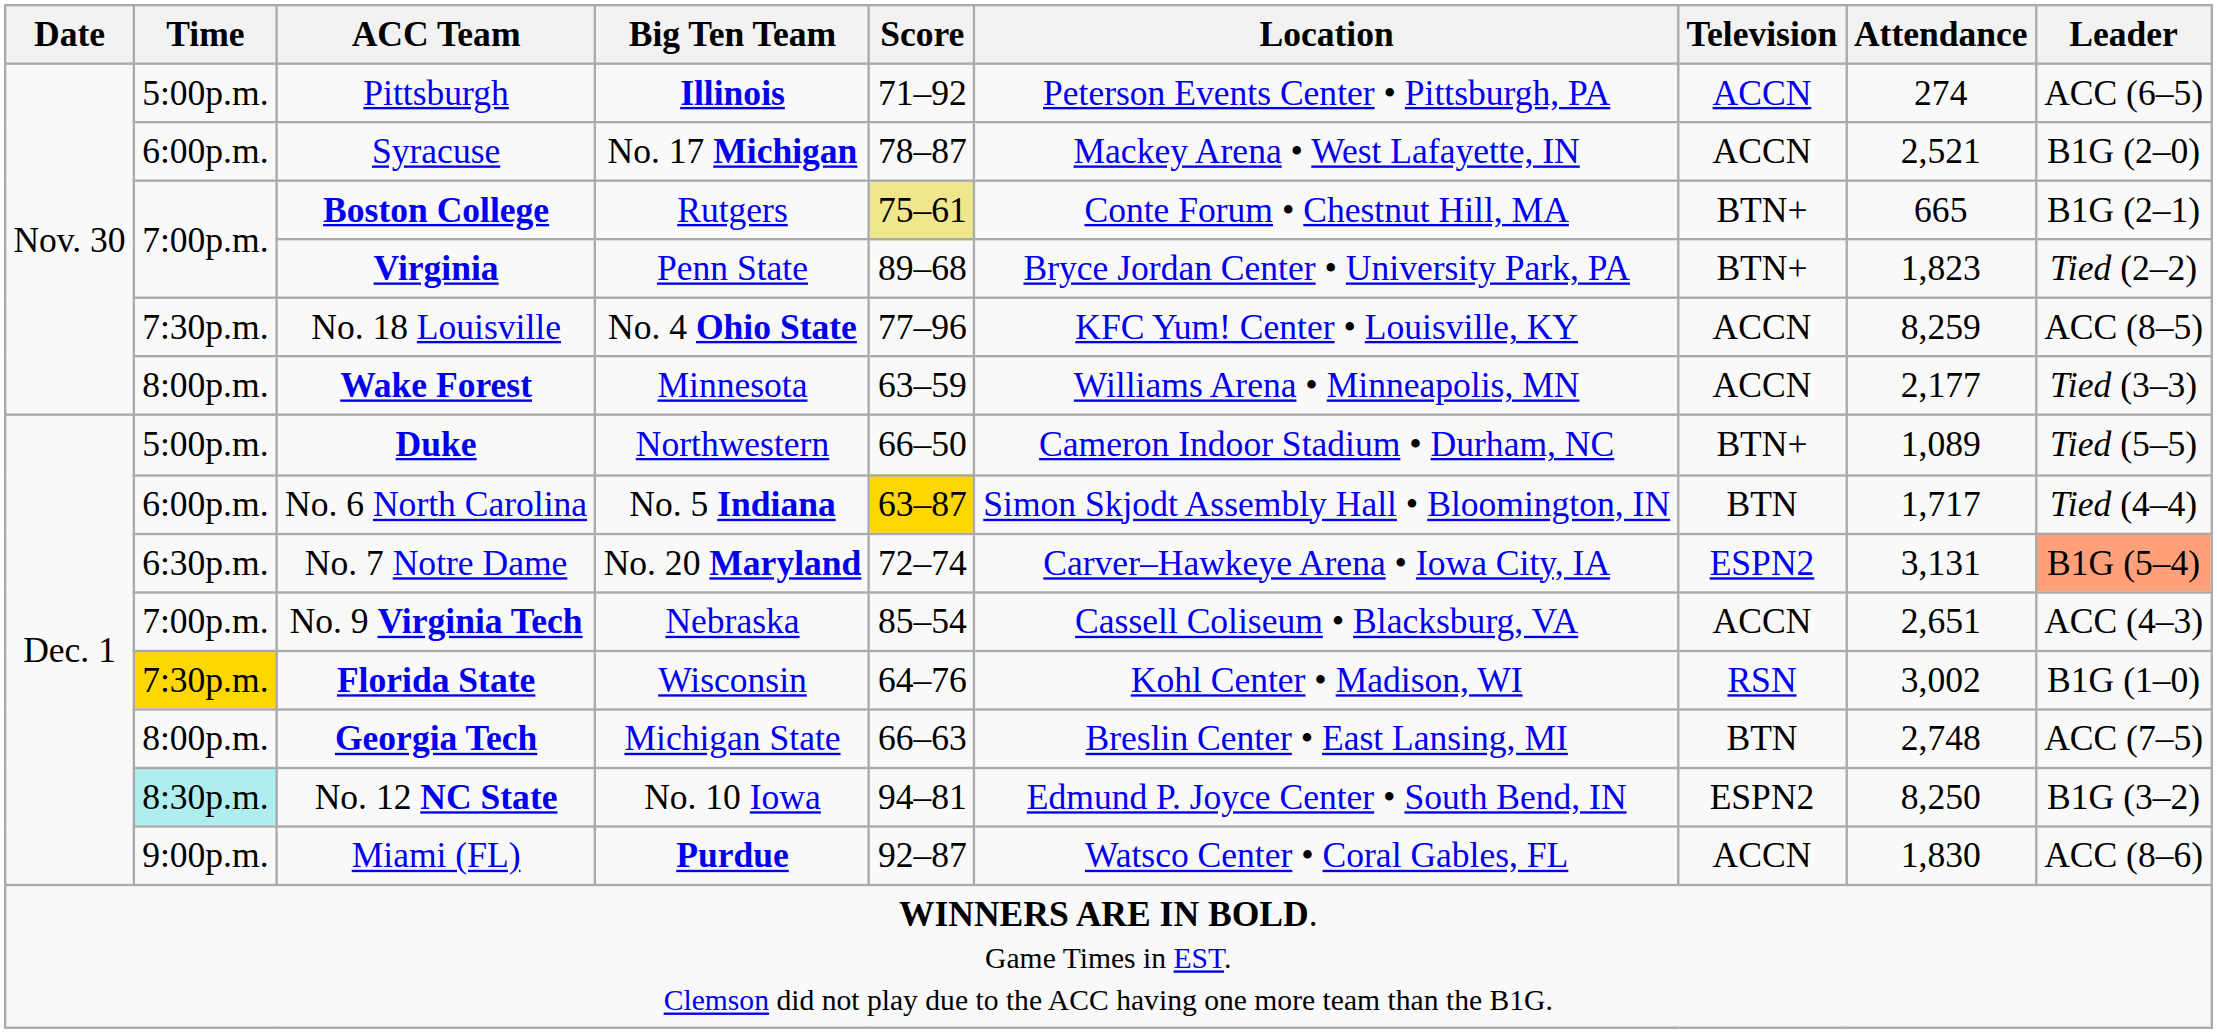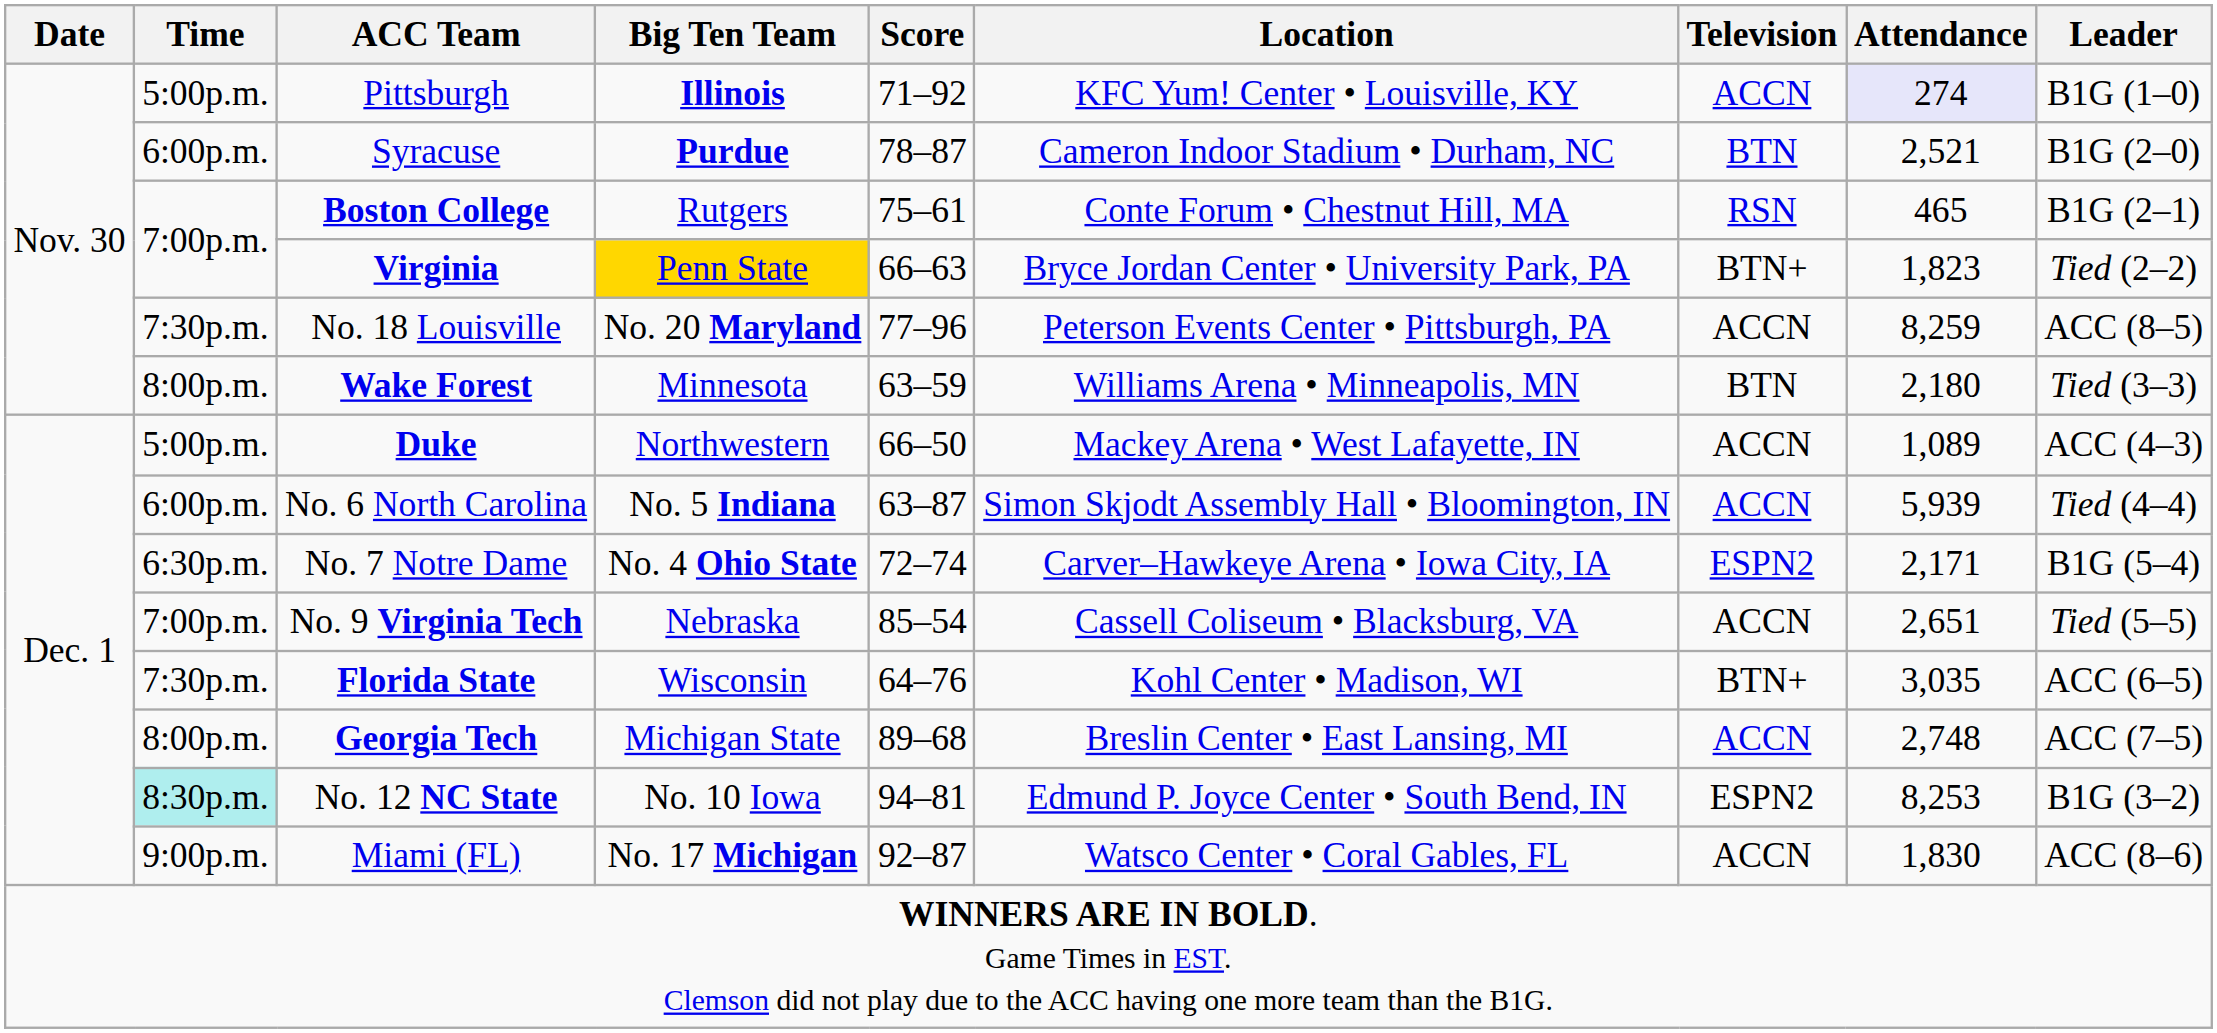Pittsburgh | Location: Peterson Events Center • Pittsburgh, PA -> KFC Yum! Center • Louisville, KY
Pittsburgh | Attendance: no background -> lavender background
Pittsburgh | Leader: ACC (6–5) -> B1G (1–0)
Syracuse | Big Ten Team: No. 17 Michigan -> Purdue
Syracuse | Location: Mackey Arena • West Lafayette, IN -> Cameron Indoor Stadium • Durham, NC
Syracuse | Television: ACCN -> BTN
Boston College | Score: khaki background -> no background
Boston College | Television: BTN+ -> RSN
Boston College | Attendance: 665 -> 465
Virginia | Big Ten Team: no background -> gold background
Virginia | Score: 89–68 -> 66–63
No. 18 Louisville | Big Ten Team: No. 4 Ohio State -> No. 20 Maryland
No. 18 Louisville | Location: KFC Yum! Center • Louisville, KY -> Peterson Events Center • Pittsburgh, PA
Wake Forest | Television: ACCN -> BTN
Wake Forest | Attendance: 2,177 -> 2,180
Duke | Location: Cameron Indoor Stadium • Durham, NC -> Mackey Arena • West Lafayette, IN
Duke | Television: BTN+ -> ACCN
Duke | Leader: Tied (5–5) -> ACC (4–3)
No. 6 North Carolina | Score: gold background -> no background
No. 6 North Carolina | Television: BTN -> ACCN
No. 6 North Carolina | Attendance: 1,717 -> 5,939
No. 7 Notre Dame | Big Ten Team: No. 20 Maryland -> No. 4 Ohio State
No. 7 Notre Dame | Attendance: 3,131 -> 2,171
No. 7 Notre Dame | Leader: lightsalmon background -> no background
No. 9 Virginia Tech | Leader: ACC (4–3) -> Tied (5–5)
Florida State | Time: gold background -> no background
Florida State | Television: RSN -> BTN+
Florida State | Attendance: 3,002 -> 3,035
Florida State | Leader: B1G (1–0) -> ACC (6–5)
Georgia Tech | Score: 66–63 -> 89–68
Georgia Tech | Television: BTN -> ACCN
No. 12 NC State | Attendance: 8,250 -> 8,253
Miami (FL) | Big Ten Team: Purdue -> No. 17 Michigan
